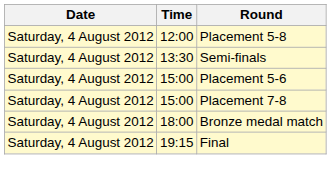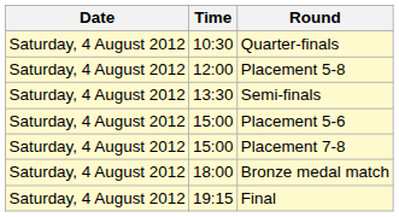+ row: Saturday, 4 August 2012 | 10:30 | Quarter-finals
